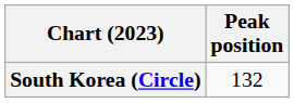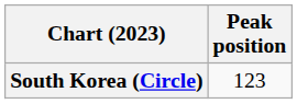South Korea (Circle) | Peak position: 132 -> 123
